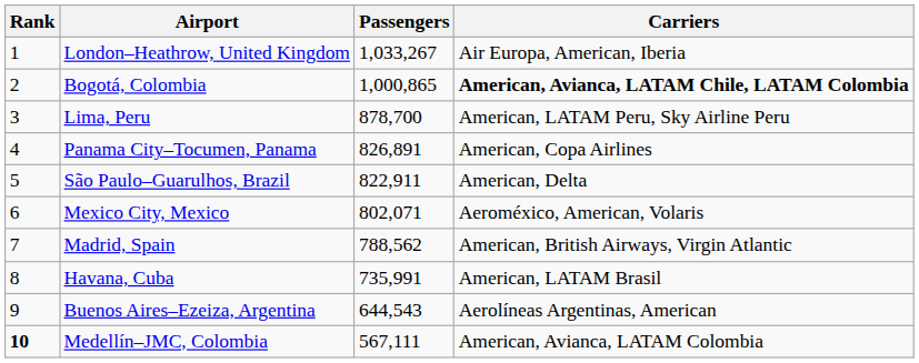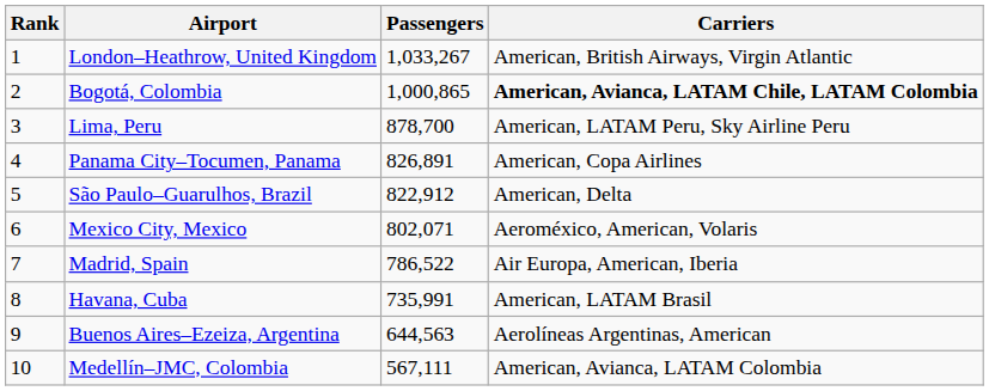London–Heathrow, United Kingdom | Carriers: Air Europa, American, Iberia -> American, British Airways, Virgin Atlantic
São Paulo–Guarulhos, Brazil | Passengers: 822,911 -> 822,912
Madrid, Spain | Passengers: 788,562 -> 786,522
Madrid, Spain | Carriers: American, British Airways, Virgin Atlantic -> Air Europa, American, Iberia
Buenos Aires–Ezeiza, Argentina | Passengers: 644,543 -> 644,563
Medellín–JMC, Colombia | Rank: bold -> normal
